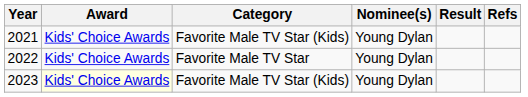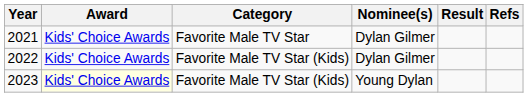2021 | Category: Favorite Male TV Star (Kids) -> Favorite Male TV Star
2021 | Nominee(s): Young Dylan -> Dylan Gilmer
2022 | Category: Favorite Male TV Star -> Favorite Male TV Star (Kids)
2022 | Nominee(s): Young Dylan -> Dylan Gilmer
